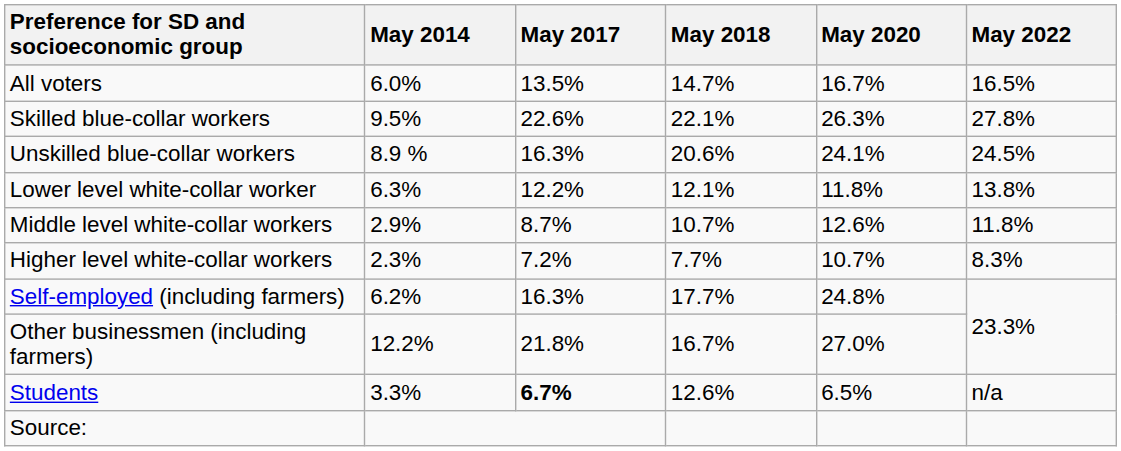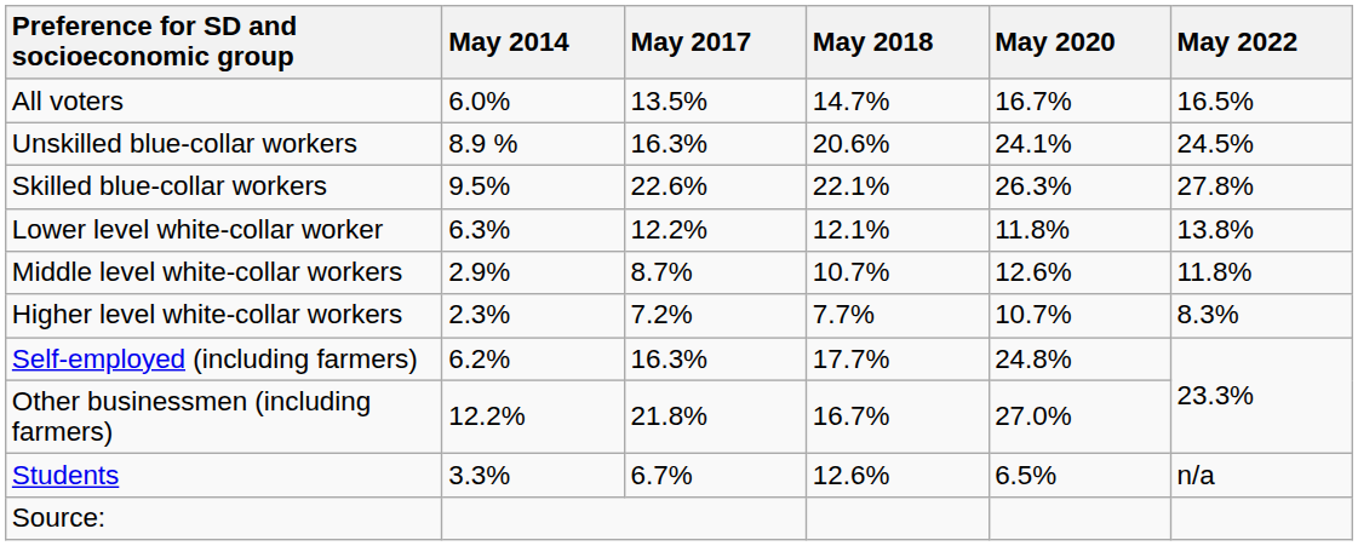rows swapped: Unskilled blue-collar workers <-> Skilled blue-collar workers
Students | May 2017: bold -> normal
